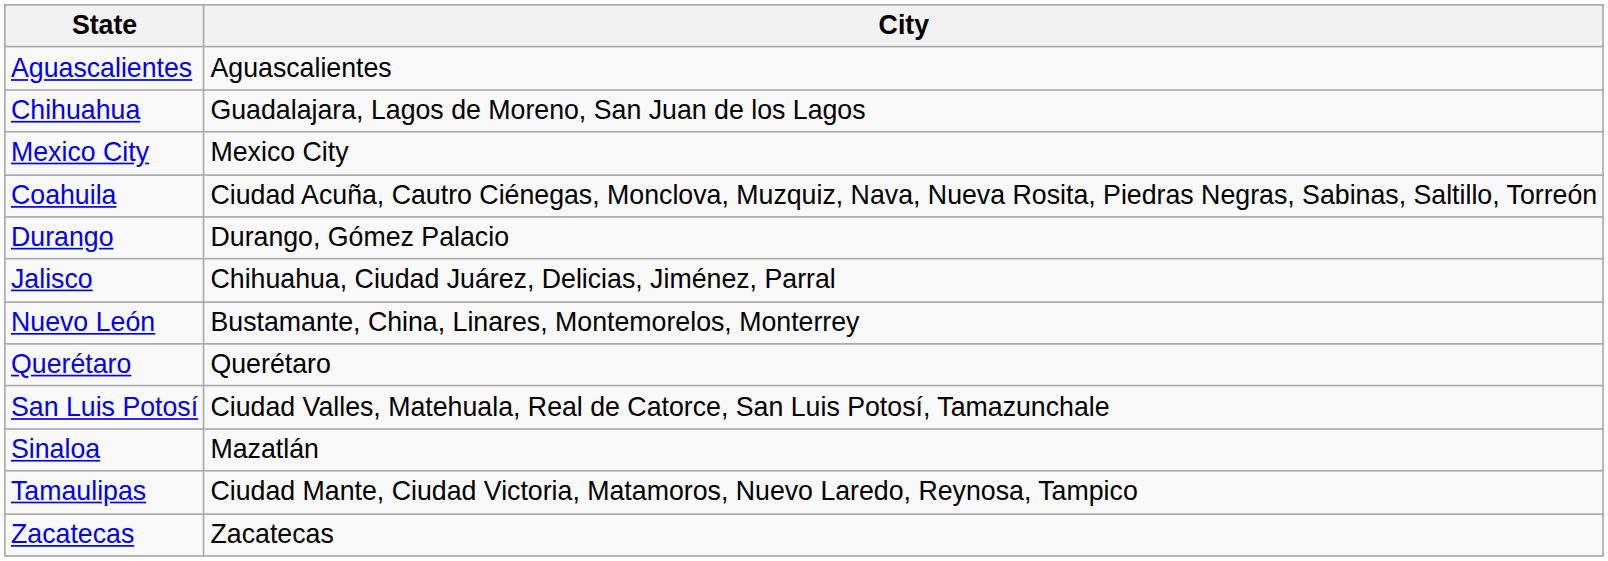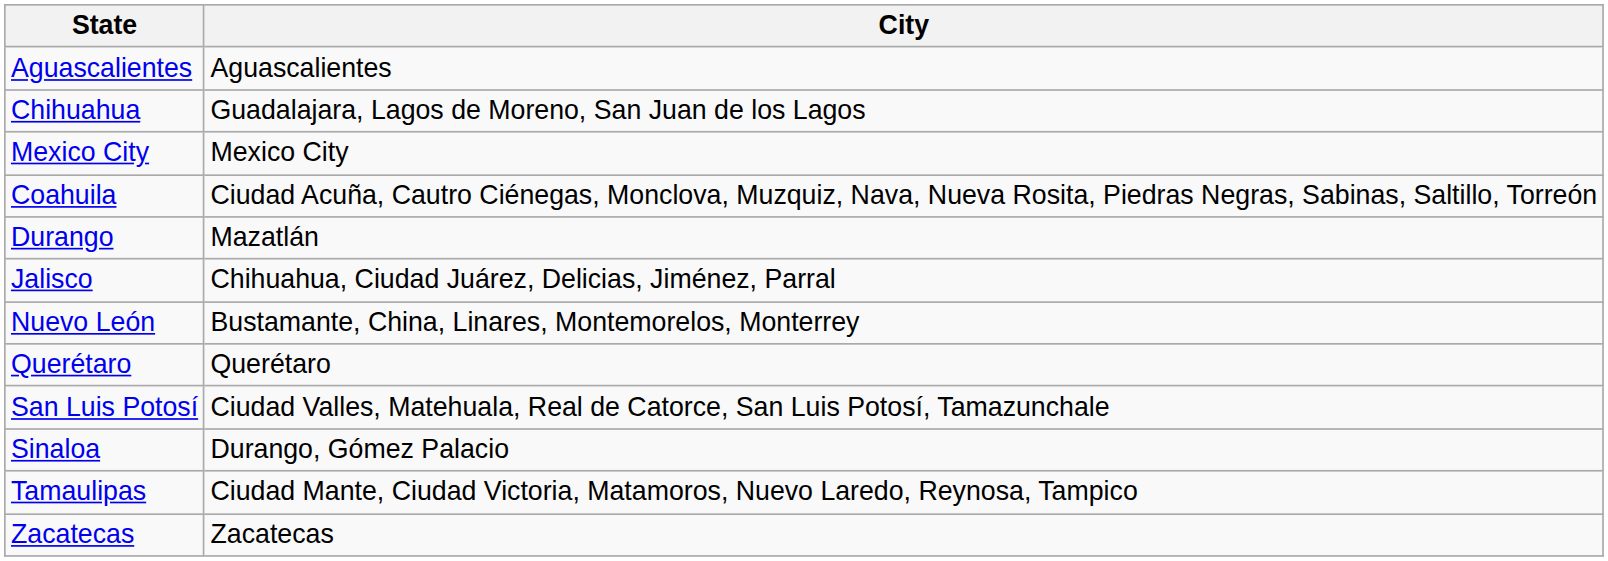Durango | City: Durango, Gómez Palacio -> Mazatlán
Sinaloa | City: Mazatlán -> Durango, Gómez Palacio
